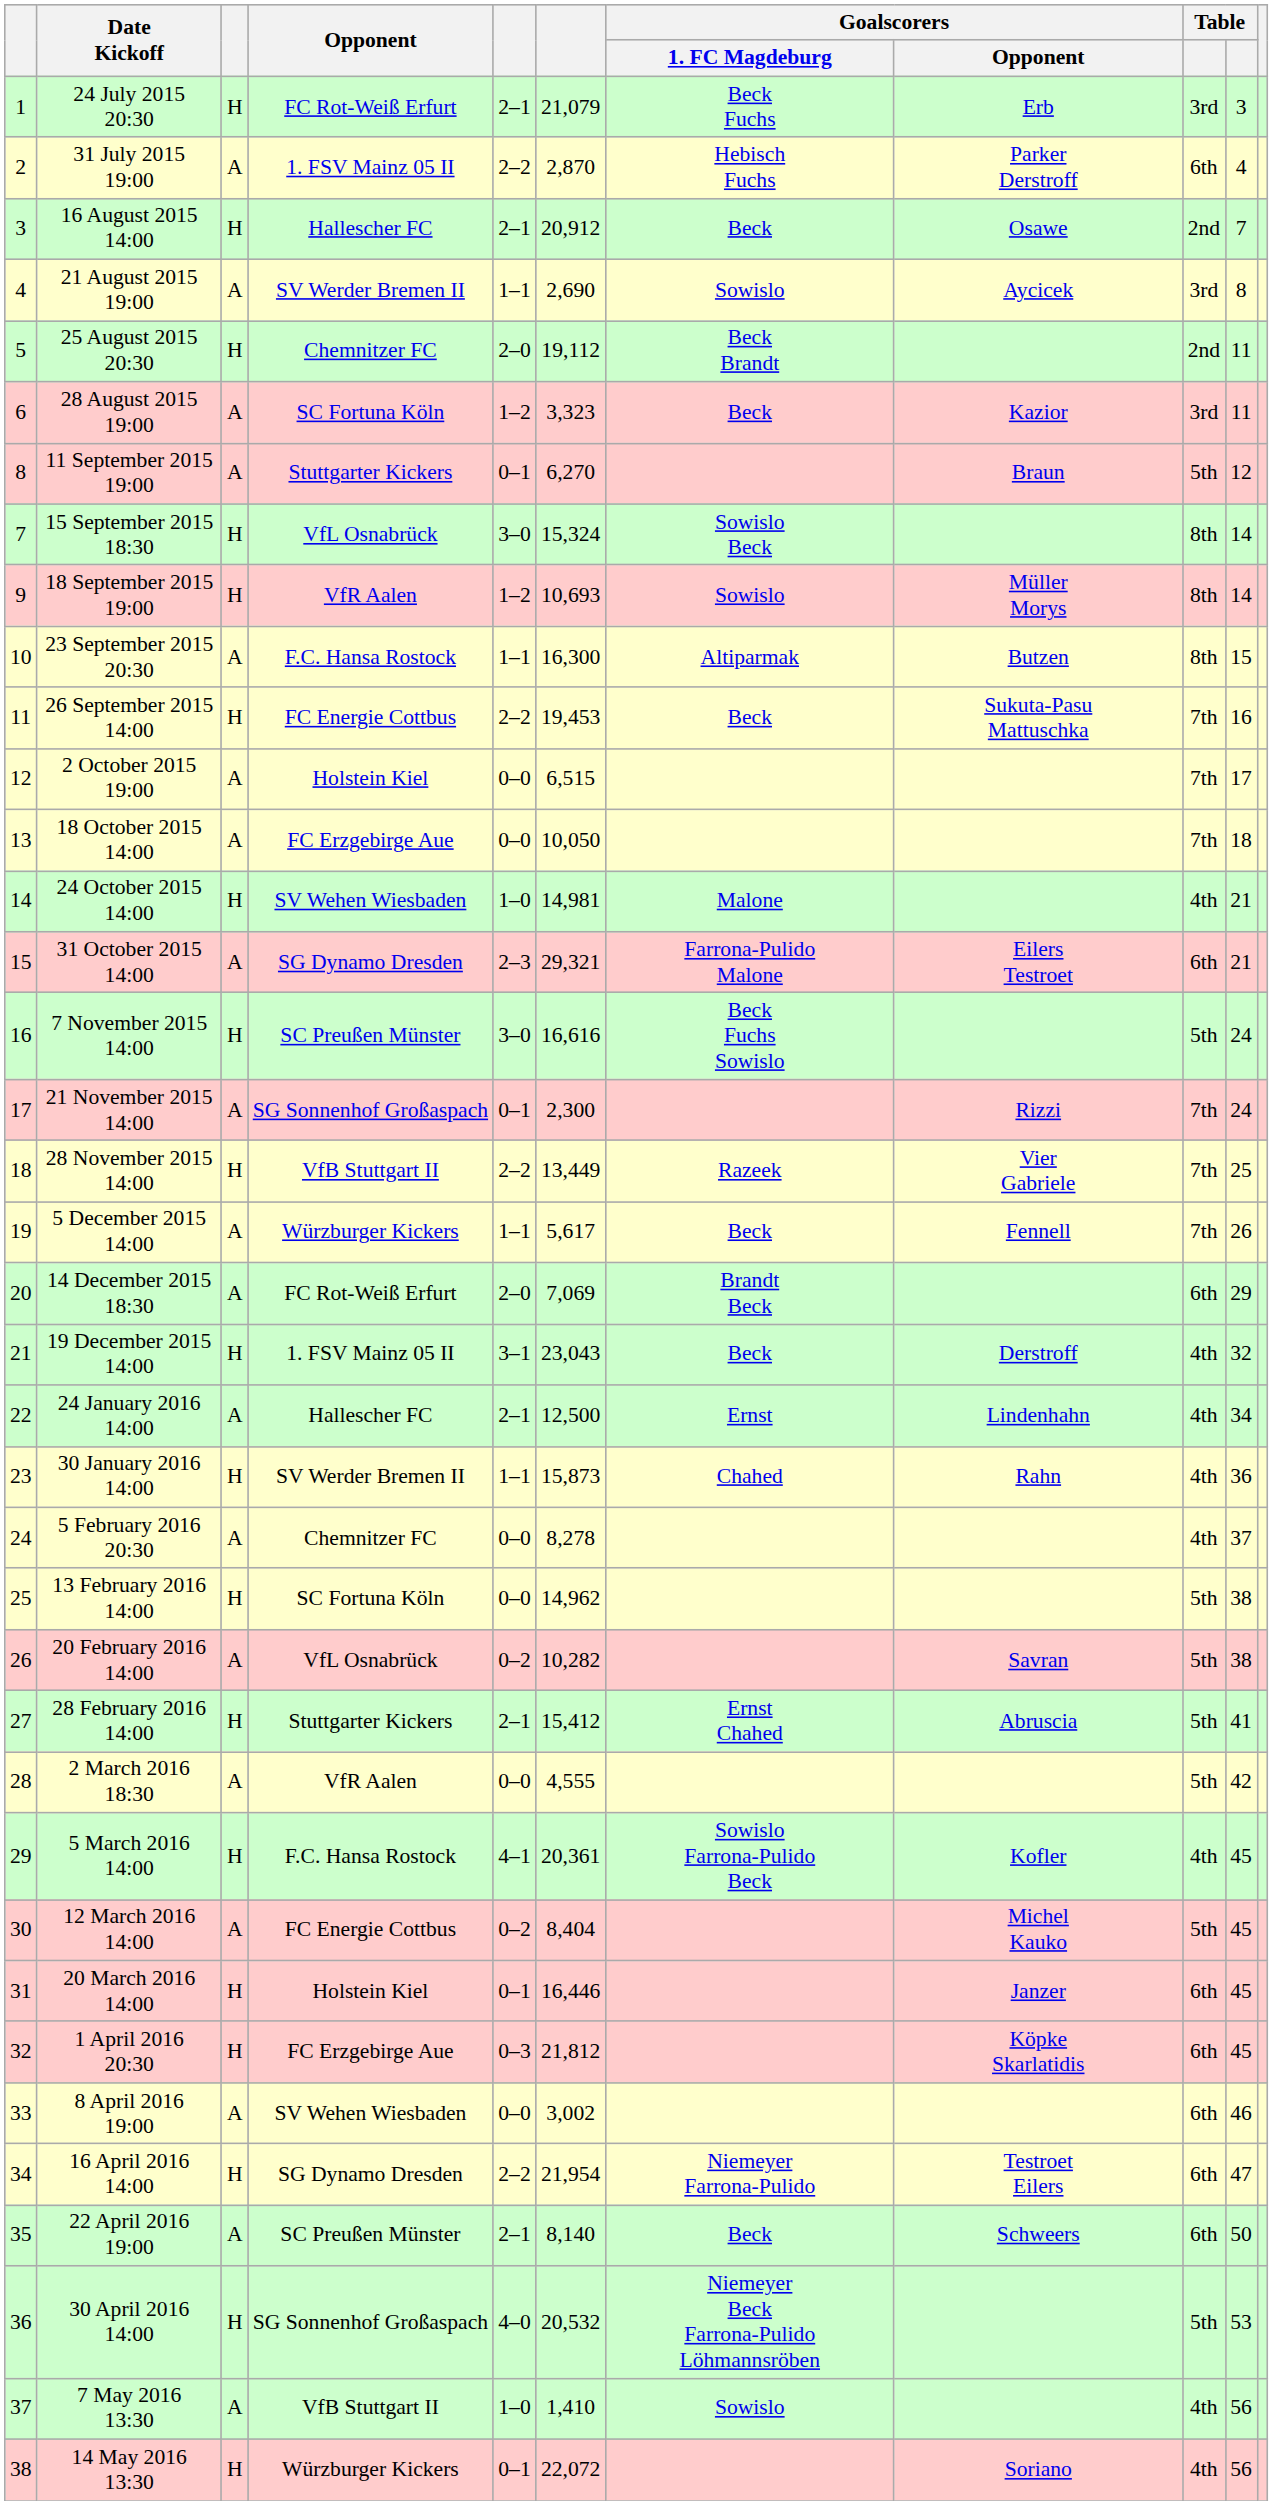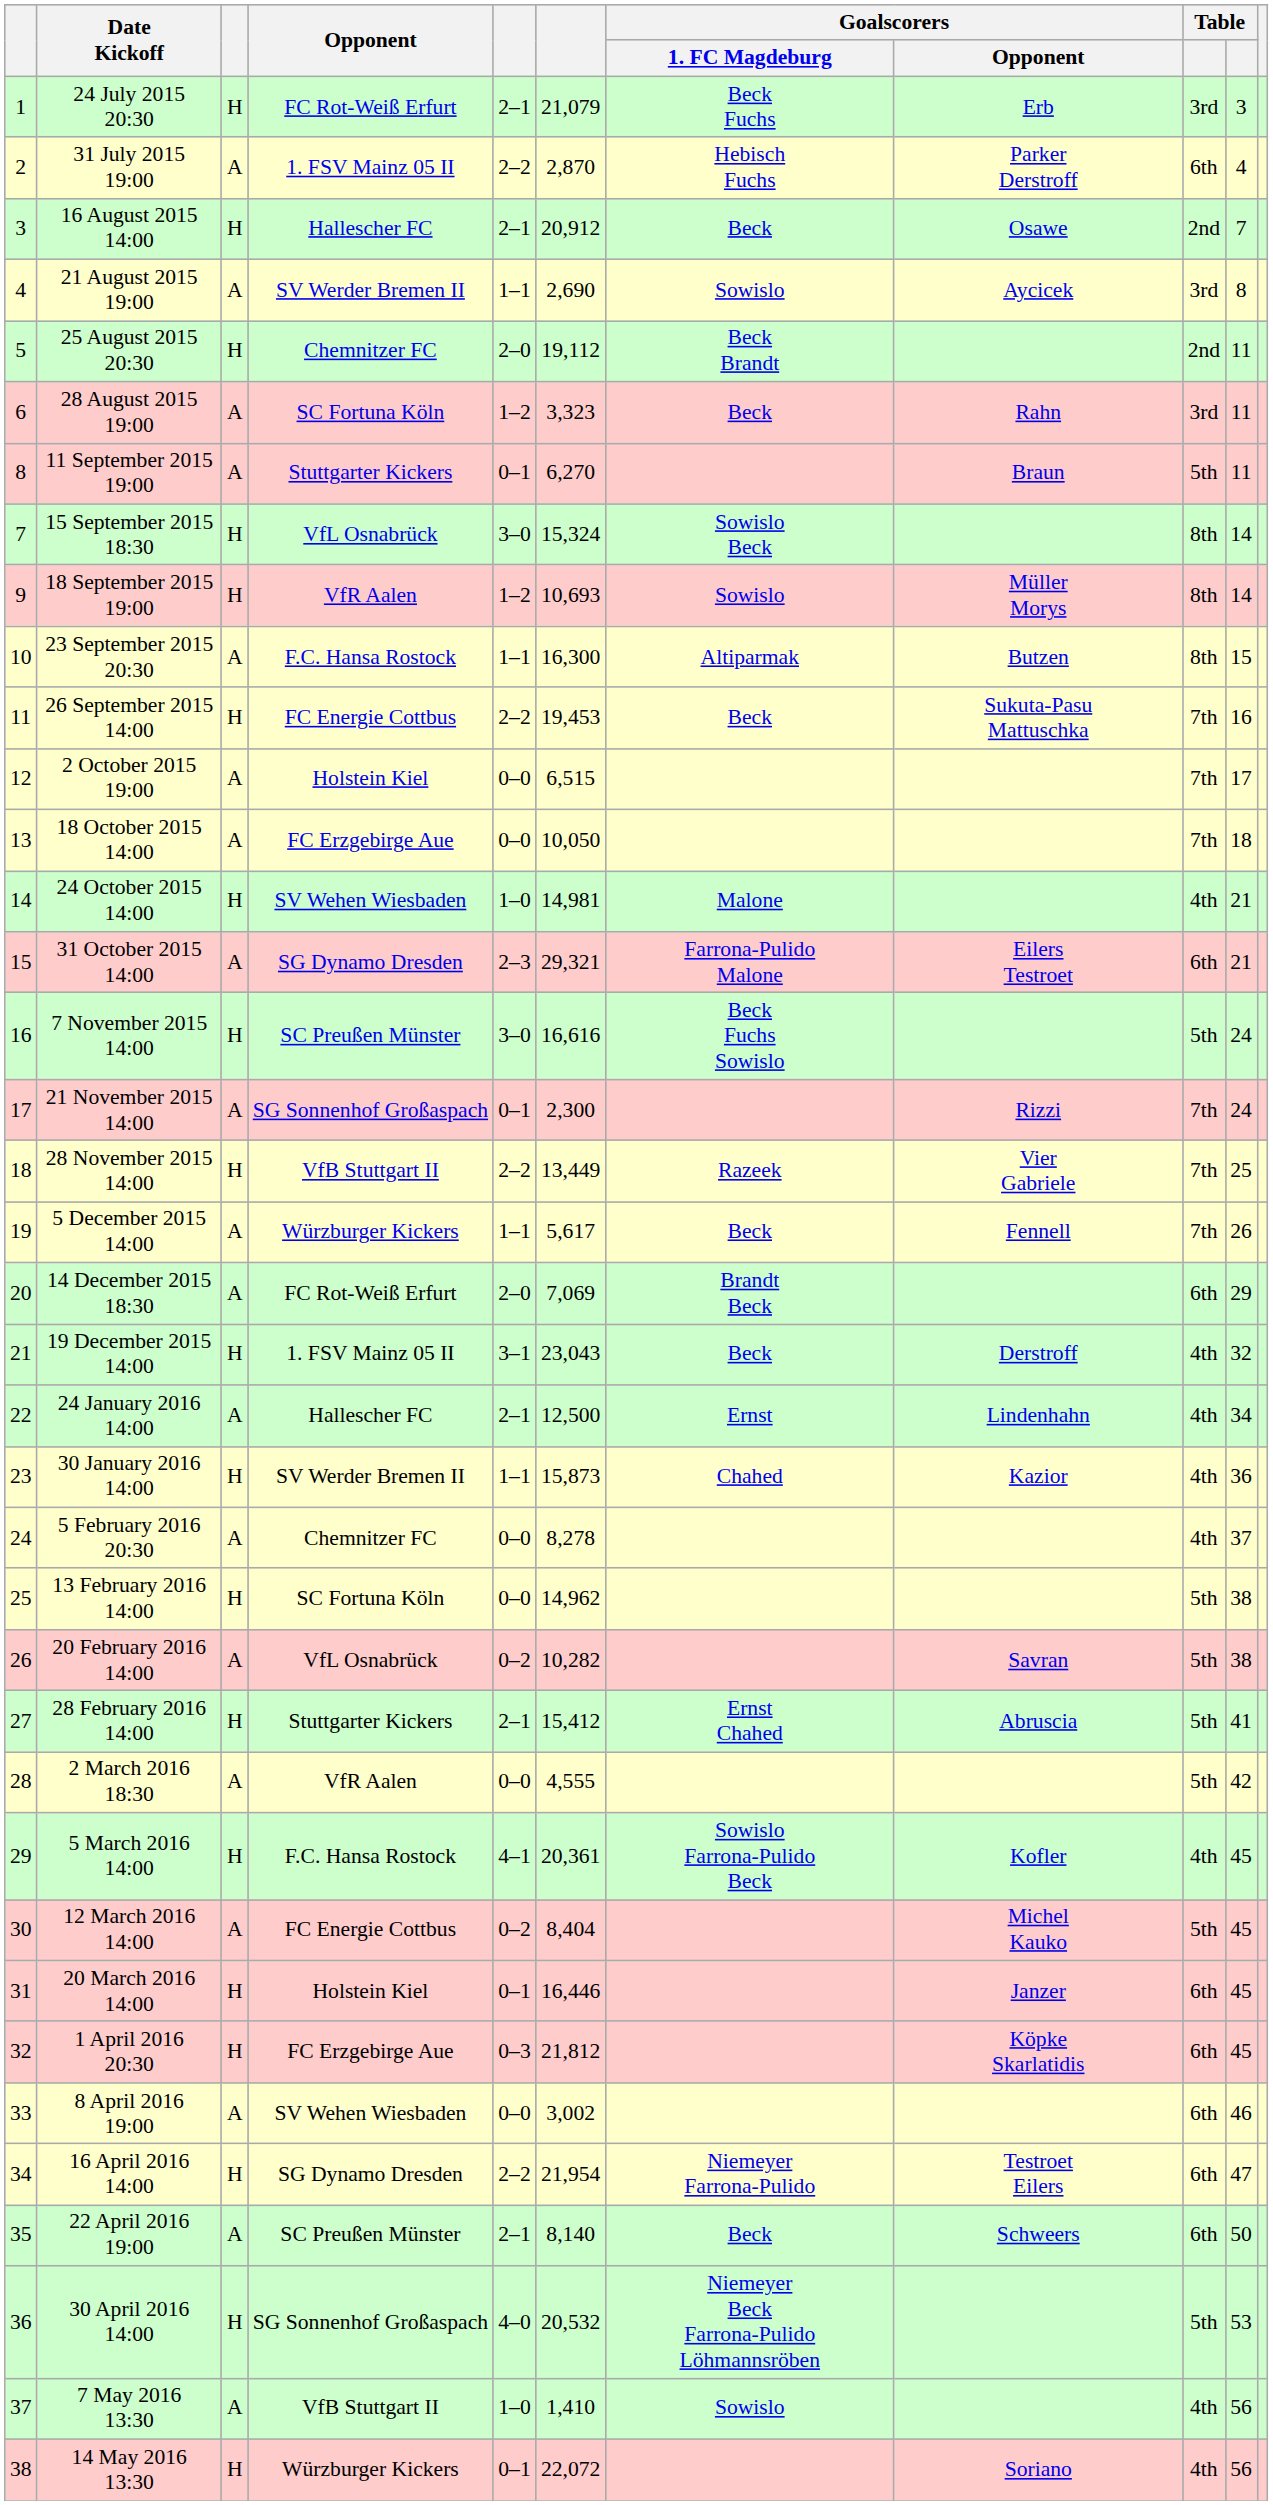28 August 2015 19:00 | Goalscorers / Opponent: Kazior -> Rahn
11 September 2015 19:00 | column 10: 12 -> 11
30 January 2016 14:00 | Goalscorers / Opponent: Rahn -> Kazior
